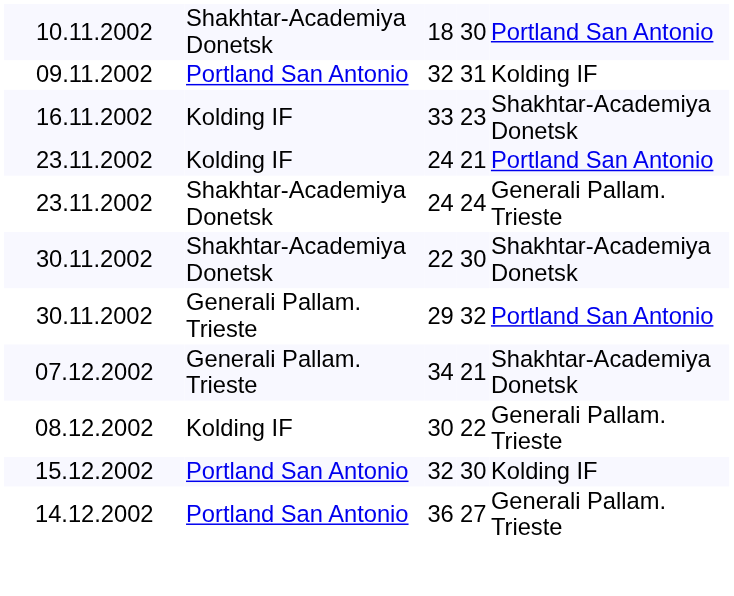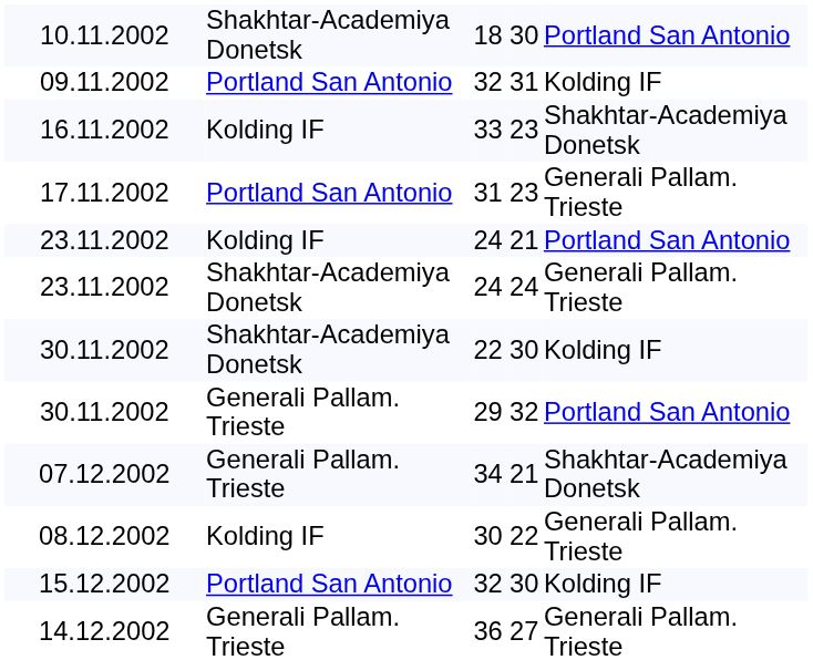+ row: 17.11.2002 | Portland San Antonio | 31 | 23 | Generali Pallam. Trieste
30.11.2002 / 30 | column 5: Shakhtar-Academiya Donetsk -> Kolding IF
14.12.2002 | column 2: Portland San Antonio -> Generali Pallam. Trieste
